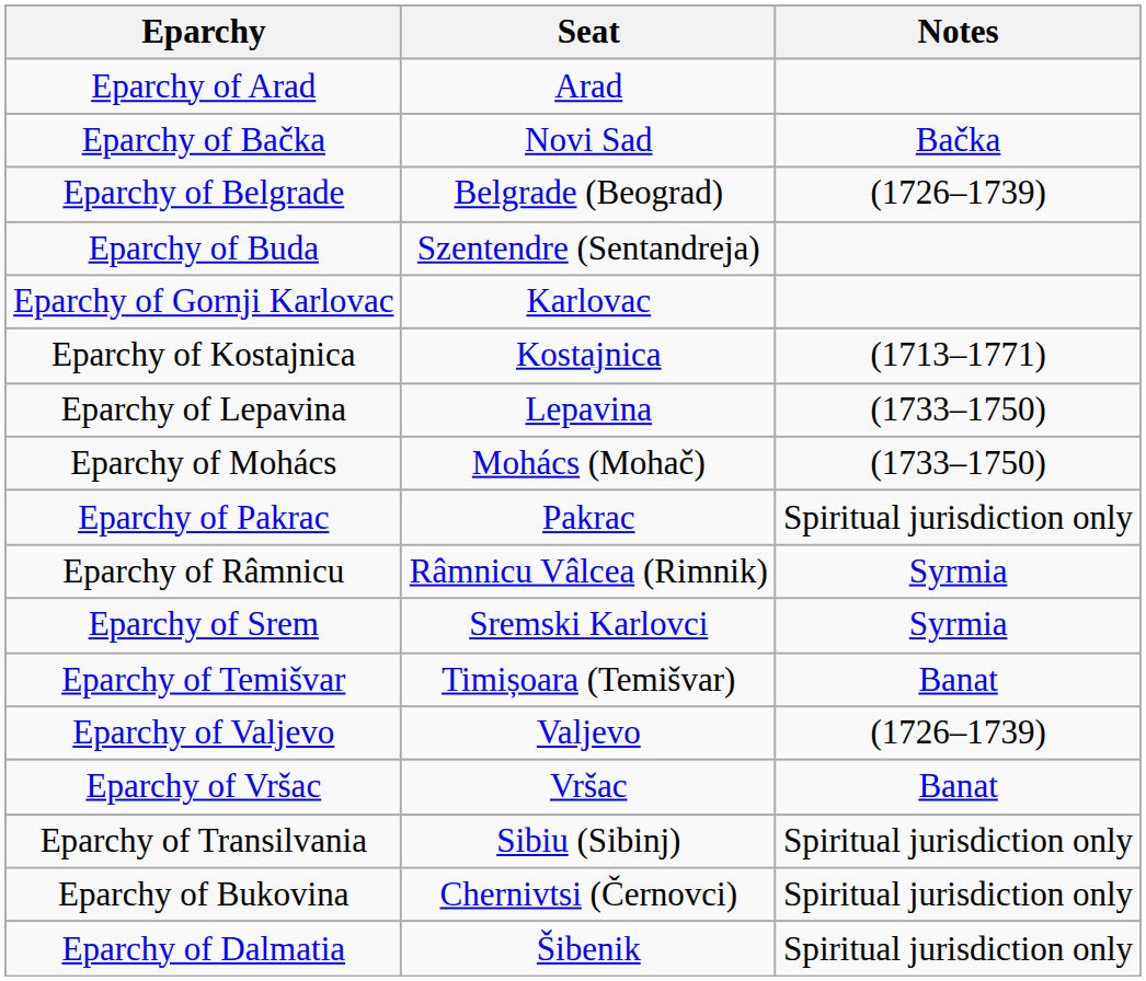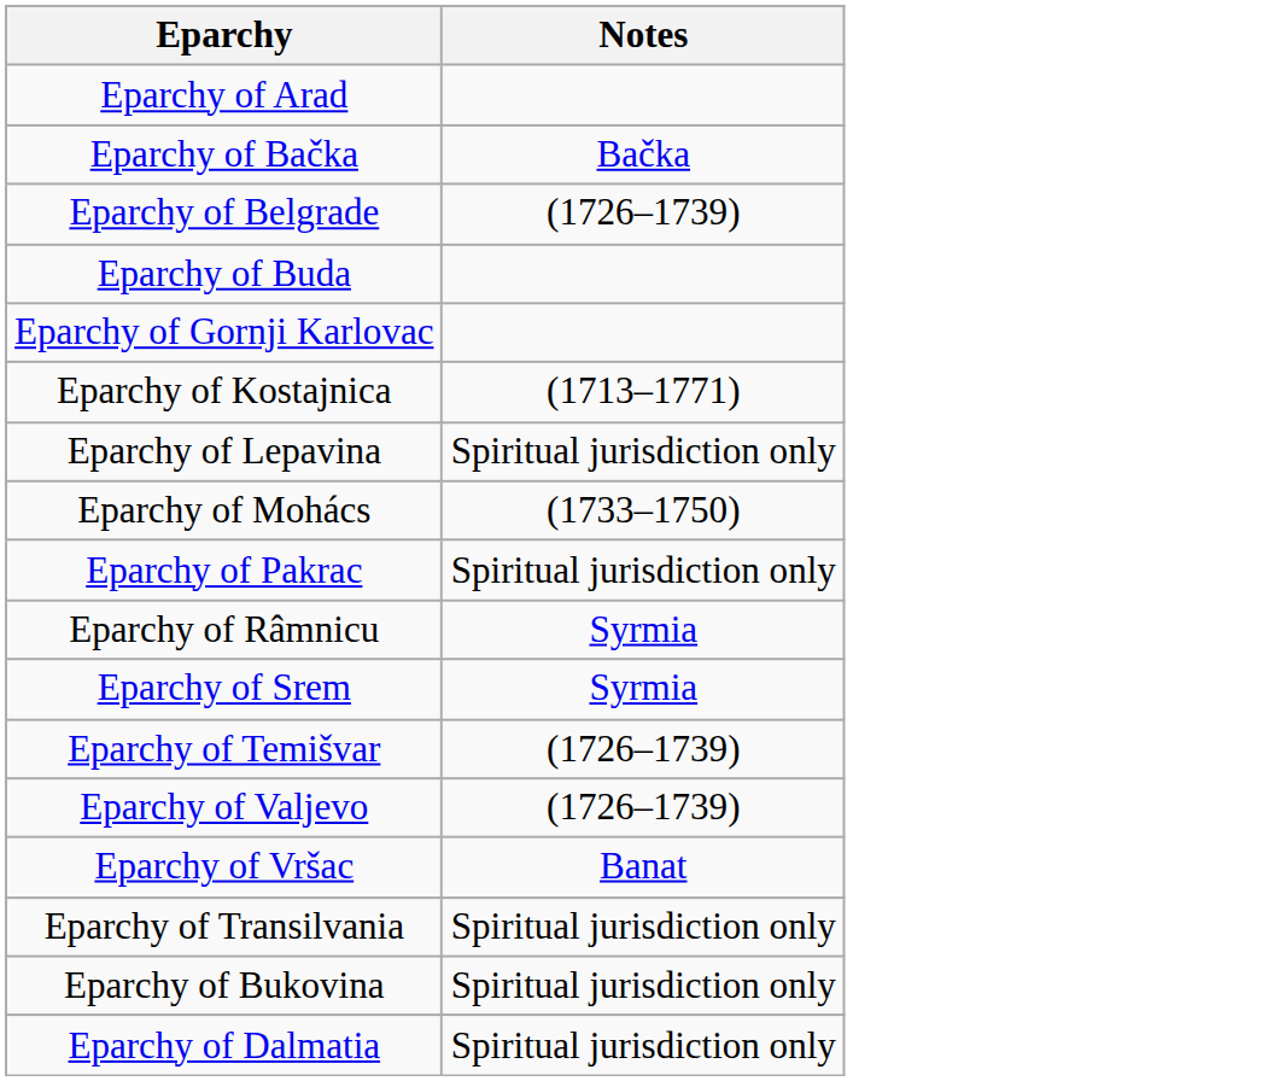- column: Seat | Arad | Novi Sad | Belgrade (Beograd) | Szentendre (Sentandreja) | Karlovac | Kostajnica | Lepavina | Mohács (Mohač) | Pakrac | Râmnicu Vâlcea (Rimnik) | Sremski Karlovci | Timișoara (Temišvar) | Valjevo | Vršac | Sibiu (Sibinj) | Chernivtsi (Černovci) | Šibenik
Eparchy of Lepavina | Notes: (1733–1750) -> Spiritual jurisdiction only
Eparchy of Temišvar | Notes: Banat -> (1726–1739)
